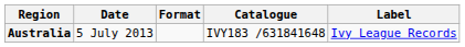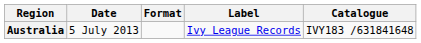columns swapped: Label <-> Catalogue
